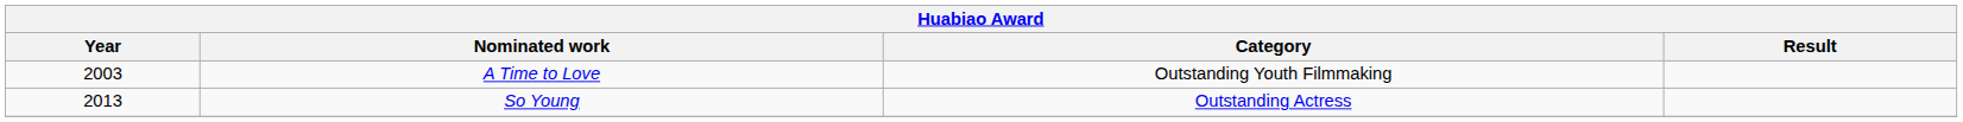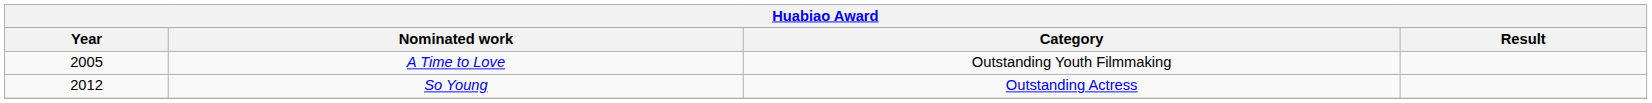A Time to Love | Year: 2003 -> 2005
So Young | Year: 2013 -> 2012
